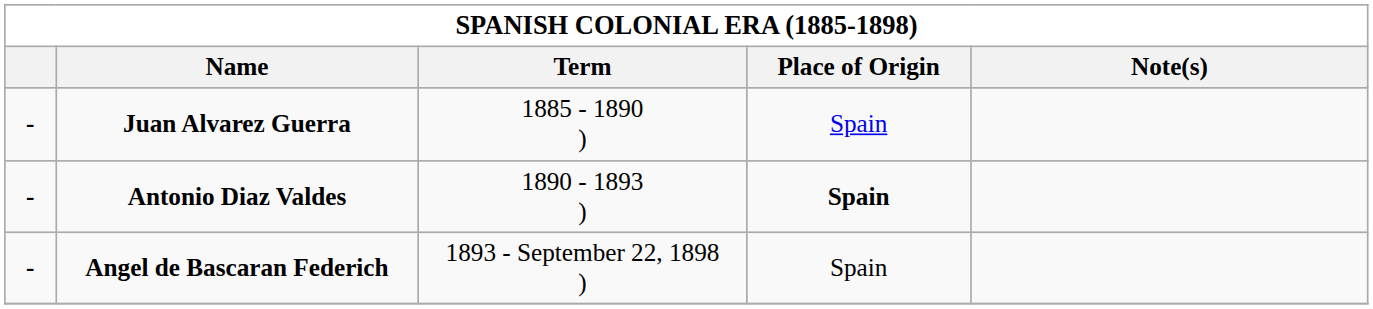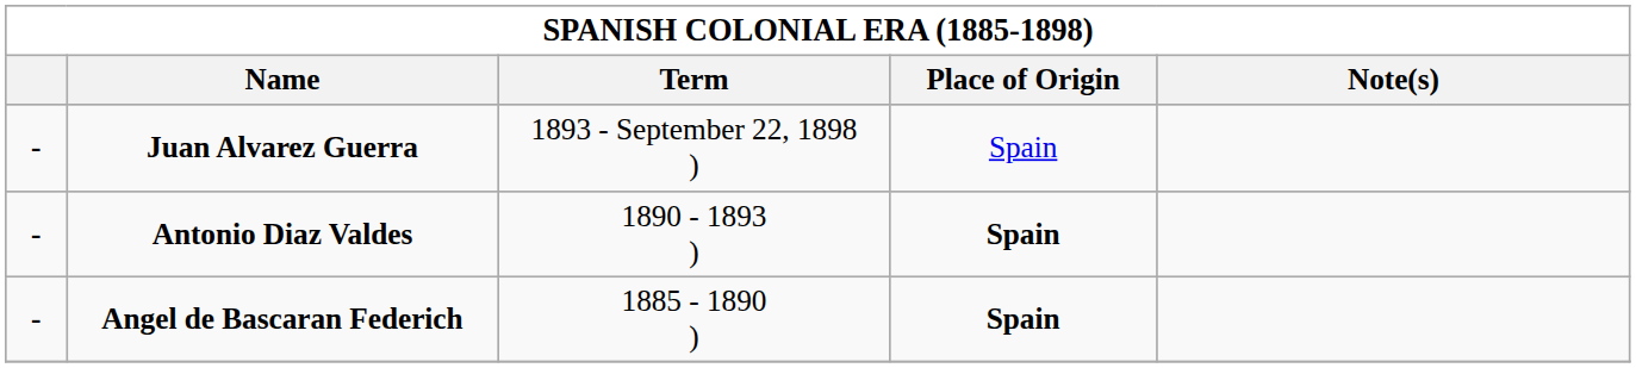Juan Alvarez Guerra | Term: 1885 - 1890 ) -> 1893 - September 22, 1898 )
Angel de Bascaran Federich | Term: 1893 - September 22, 1898 ) -> 1885 - 1890 )
Angel de Bascaran Federich | Place of Origin: normal -> bold
